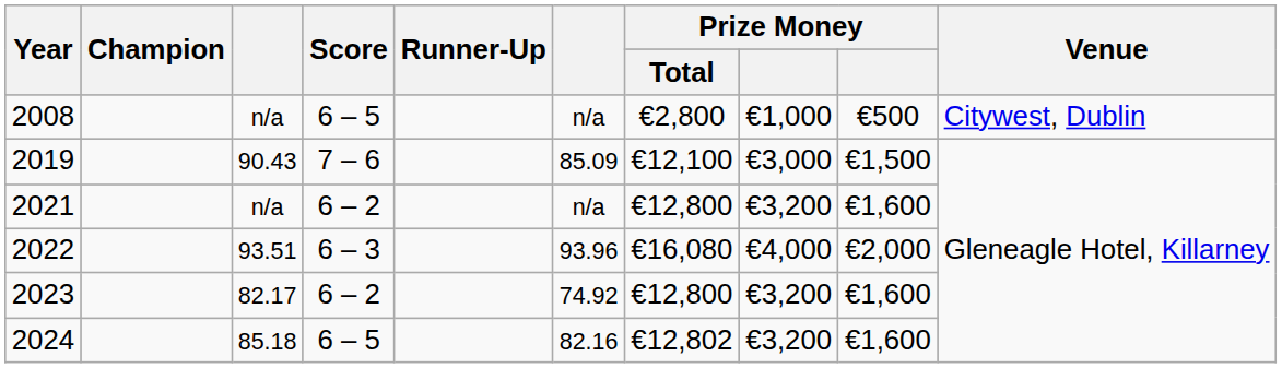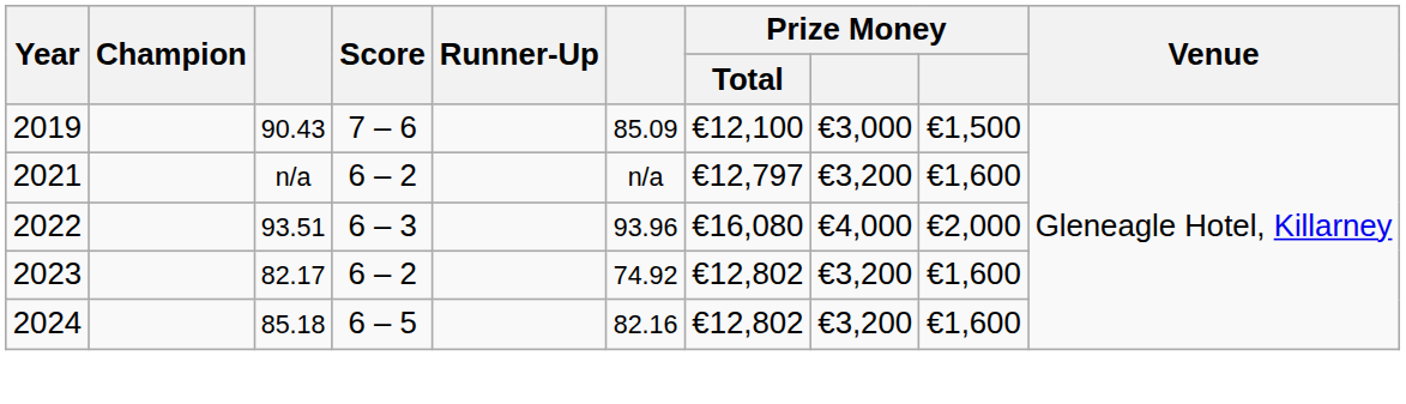- row: 2008 | n/a | 6 – 5 | n/a | €2,800 | €1,000 | €500 | Citywest, Dublin
2021 | Prize Money / Total: €12,800 -> €12,797
2023 | Prize Money / Total: €12,800 -> €12,802
